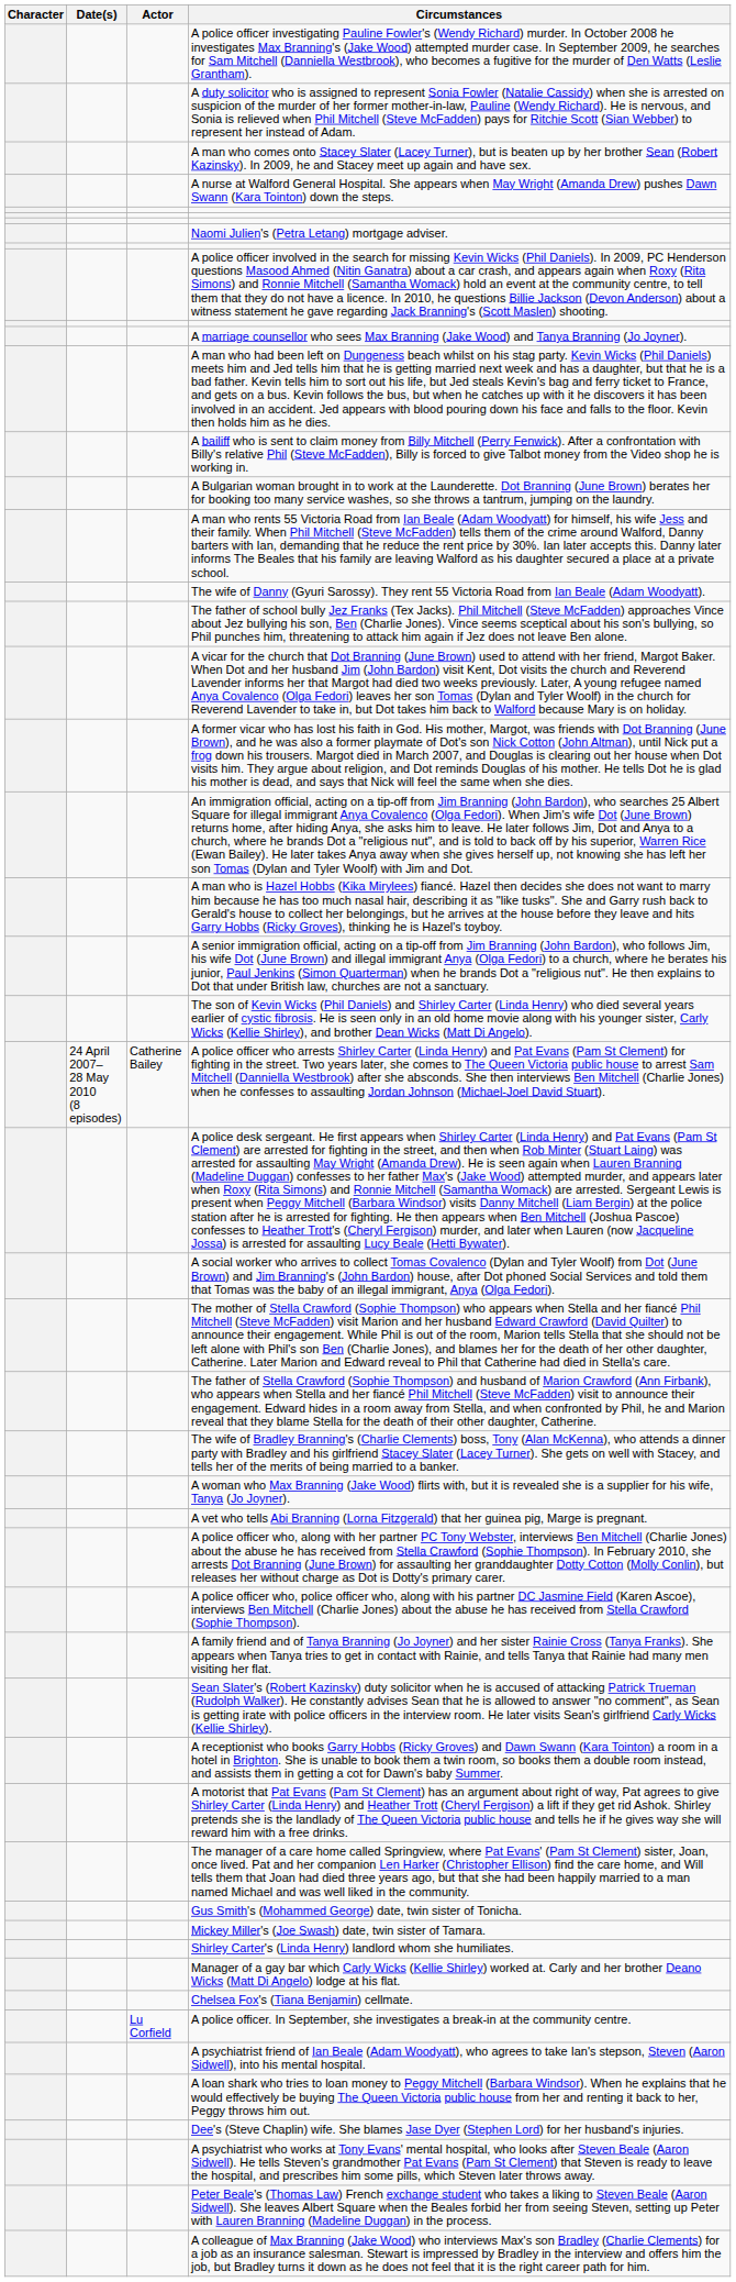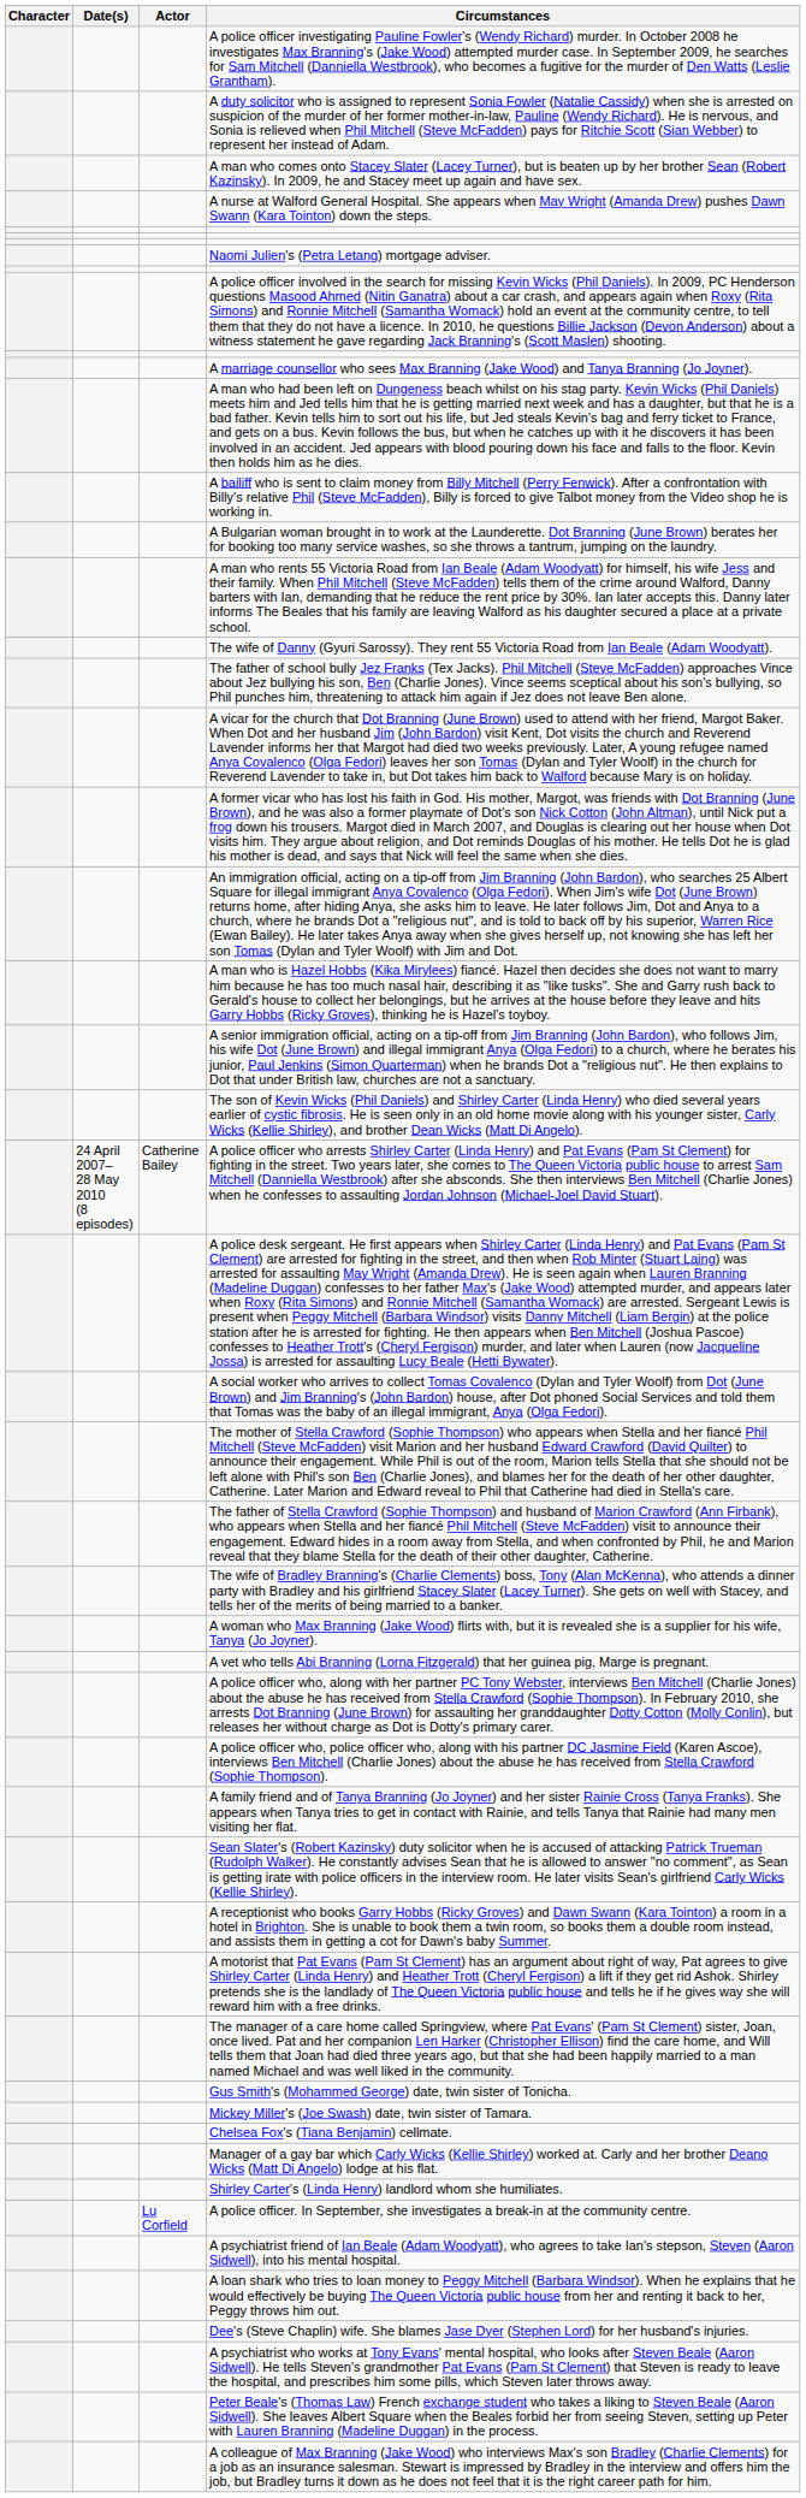rows swapped: Shirley Carter's (Linda Henry) landlord whom she humiliates. <-> Chelsea Fox's (Tiana Benjamin) cellmate.
